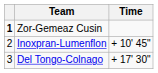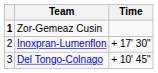Inoxpran-Lumenflon | Time: + 10' 45" -> + 17' 30"
Del Tongo-Colnago | Time: + 17' 30" -> + 10' 45"
